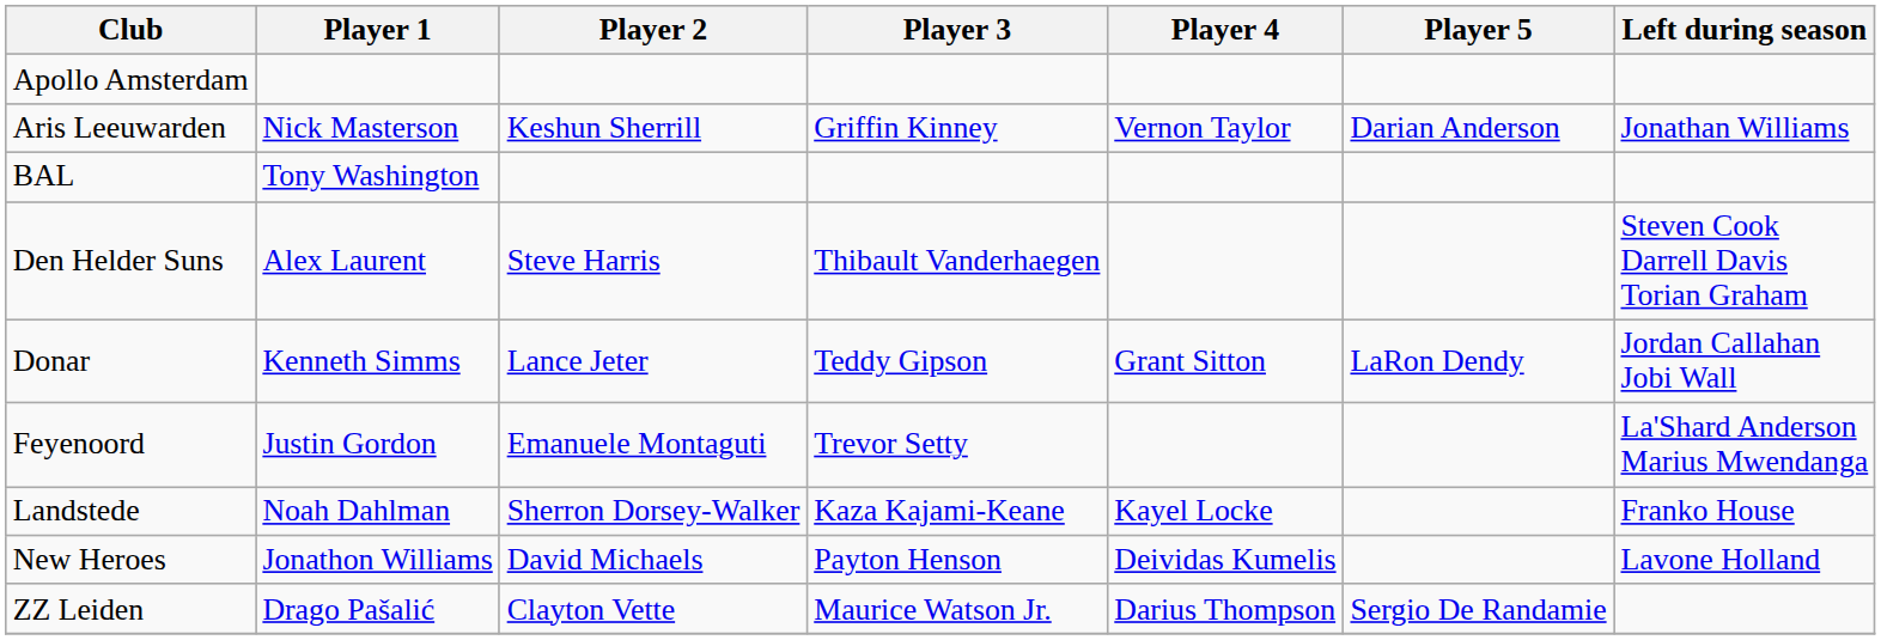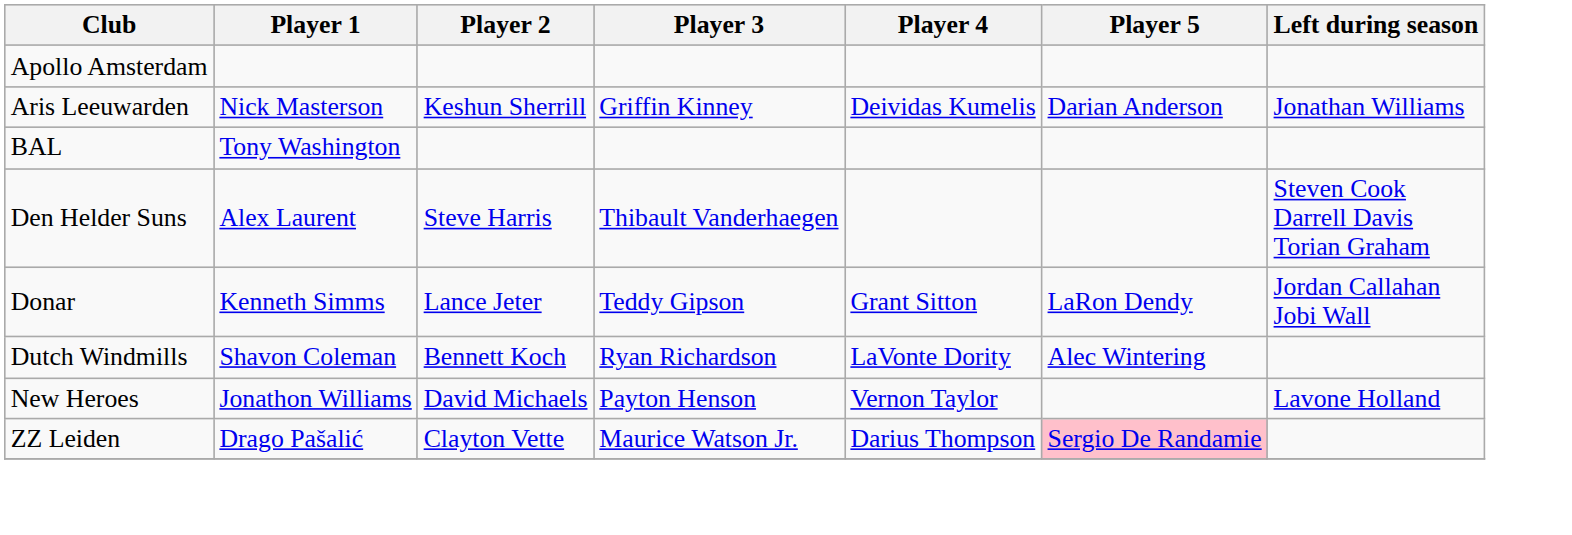Aris Leeuwarden | Player 4: Vernon Taylor -> Deividas Kumelis
+ row: Dutch Windmills | Shavon Coleman | Bennett Koch | Ryan Richardson | LaVonte Dority | Alec Wintering
- row: Feyenoord | Justin Gordon | Emanuele Montaguti | Trevor Setty | La'Shard Anderson Marius Mwendanga
- row: Landstede | Noah Dahlman | Sherron Dorsey-Walker | Kaza Kajami-Keane | Kayel Locke | Franko House
New Heroes | Player 4: Deividas Kumelis -> Vernon Taylor
ZZ Leiden | Player 5: no background -> pink background
